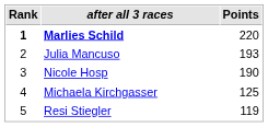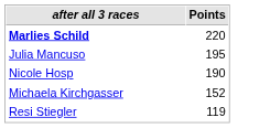- column: Rank | 1 | 2 | 3 | 4 | 5
Julia Mancuso | Points: 193 -> 195
Michaela Kirchgasser | Points: 125 -> 152
